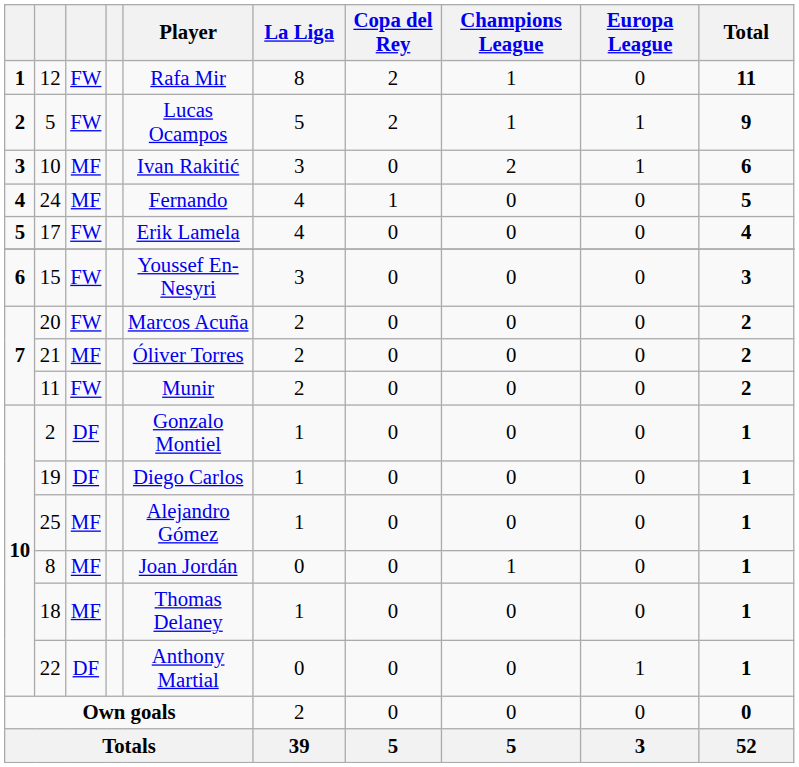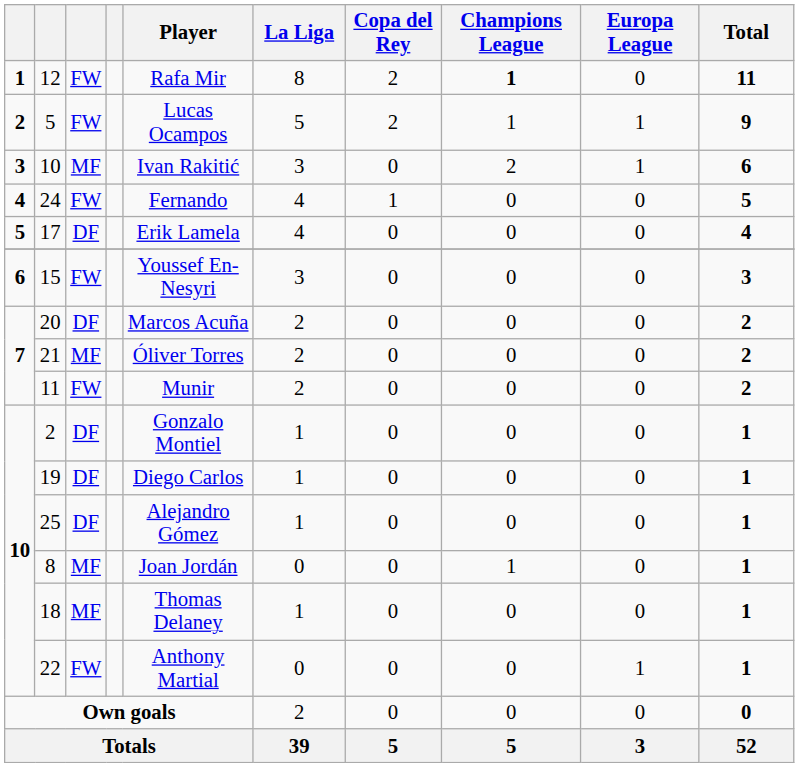12 | Champions League: normal -> bold
24 | column 3: MF -> FW
17 | column 3: FW -> DF
20 | column 3: FW -> DF
25 | column 3: MF -> DF
22 | column 3: DF -> FW
